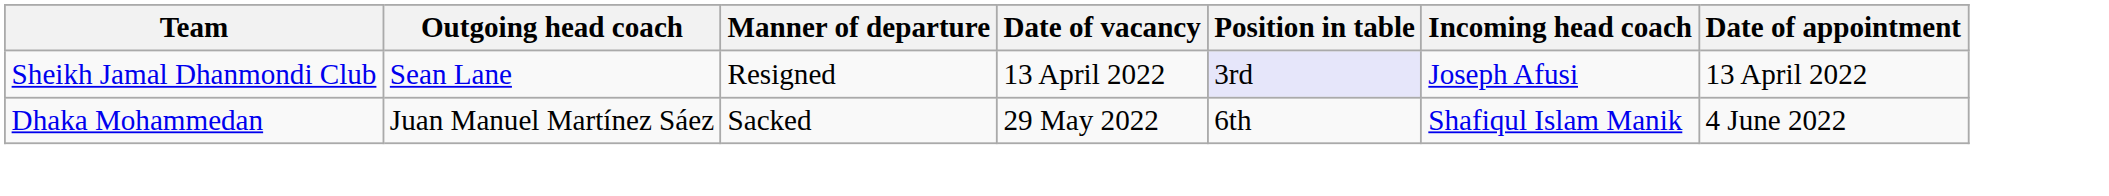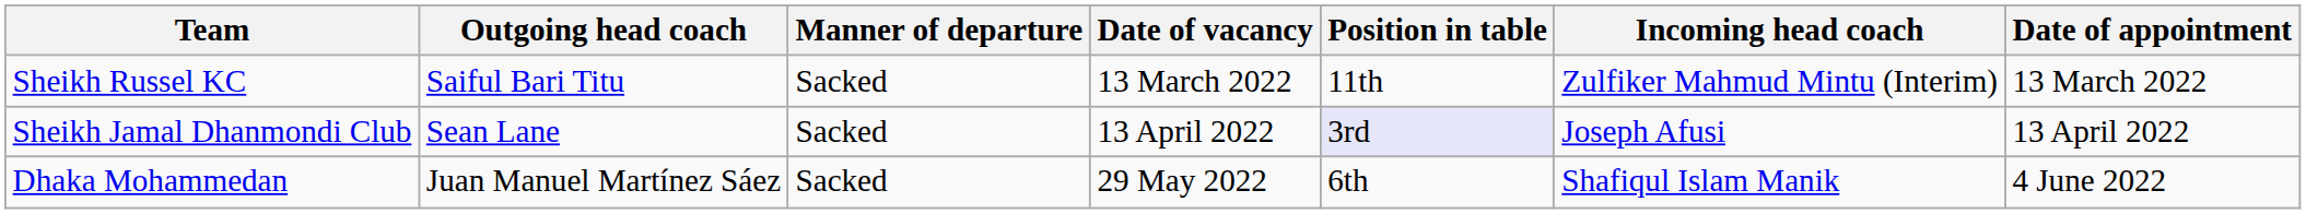+ row: Sheikh Russel KC | Saiful Bari Titu | Sacked | 13 March 2022 | 11th | Zulfiker Mahmud Mintu (Interim) | 13 March 2022
Sheikh Jamal Dhanmondi Club | Manner of departure: Resigned -> Sacked
